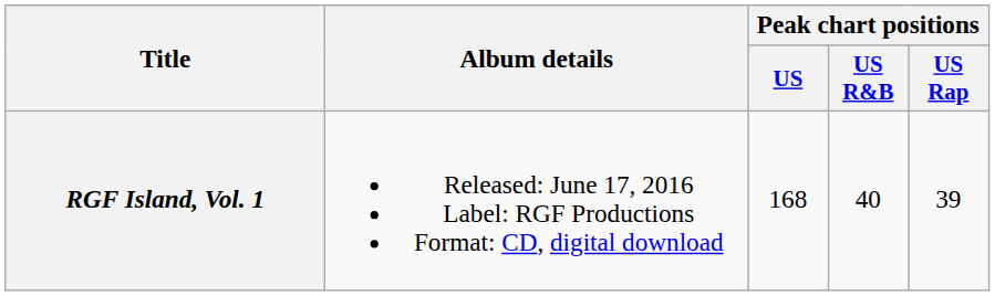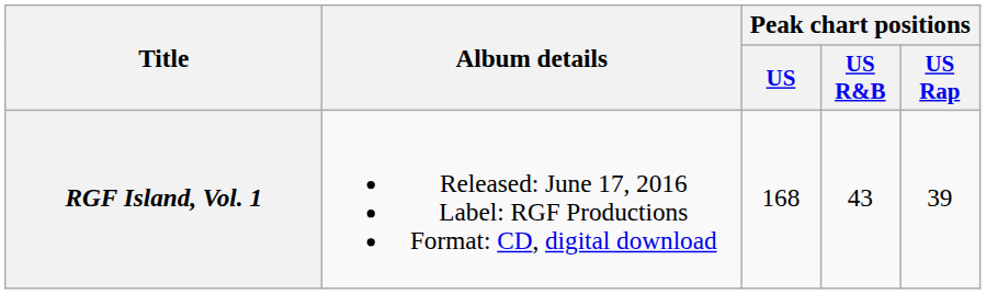RGF Island, Vol. 1 | Peak chart positions / US R&B: 40 -> 43
